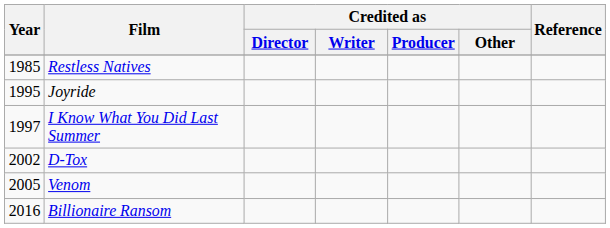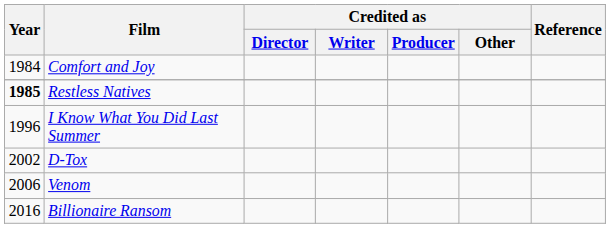+ row: 1984 | Comfort and Joy
Restless Natives | Year: normal -> bold
- row: 1995 | Joyride
I Know What You Did Last Summer | Year: 1997 -> 1996
Venom | Year: 2005 -> 2006
